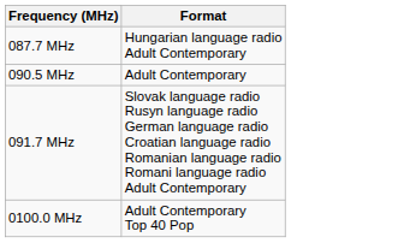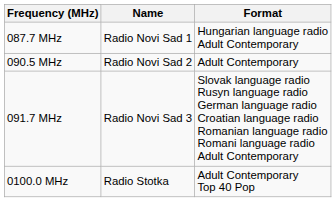+ column: Name | Radio Novi Sad 1 | Radio Novi Sad 2 | Radio Novi Sad 3 | Radio Stotka
